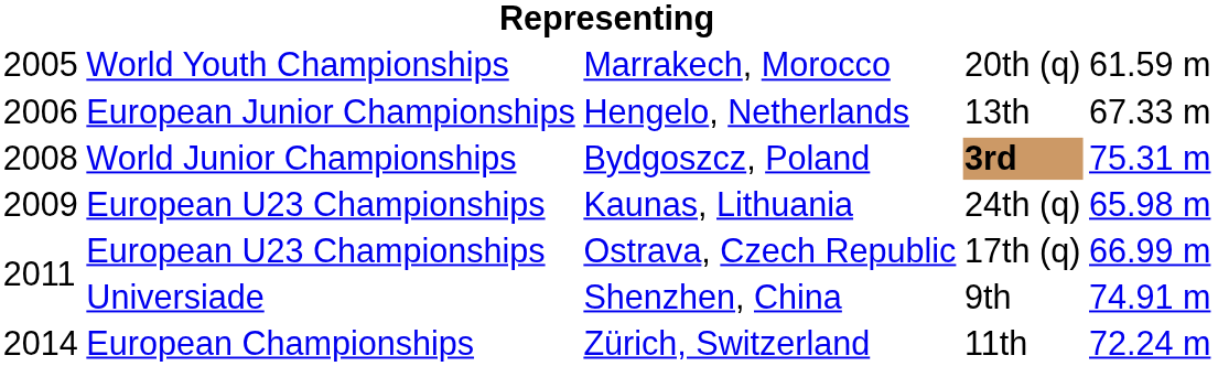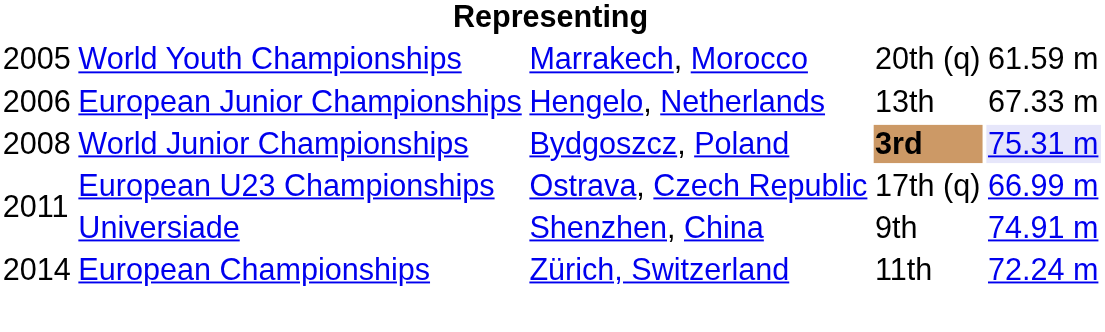Bydgoszcz, Poland | column 5: no background -> lavender background
- row: 2009 | European U23 Championships | Kaunas, Lithuania | 24th (q) | 65.98 m
